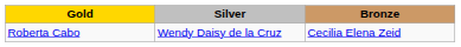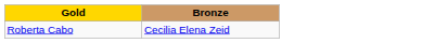- column: Silver | Wendy Daisy de la Cruz
